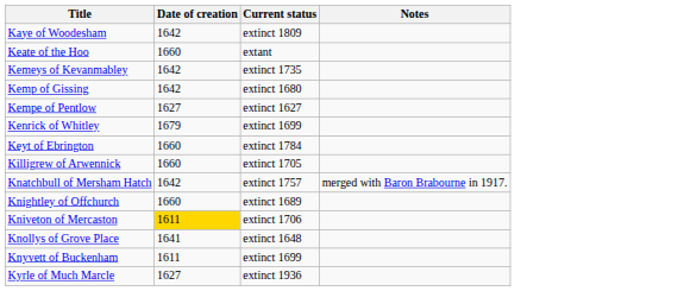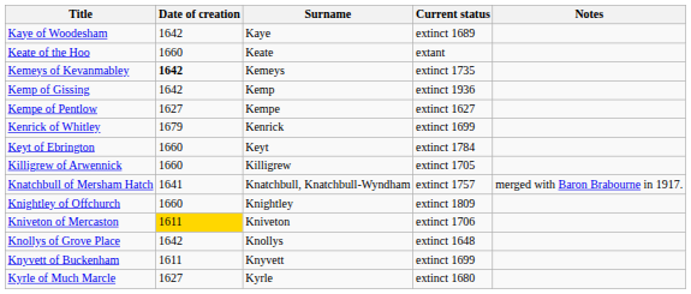+ column: Surname | Kaye | Keate | Kemeys | Kemp | Kempe | Kenrick | Keyt | Killigrew | Knatchbull, Knatchbull-Wyndham | Knightley | Kniveton | Knollys | Knyvett | Kyrle
Kaye of Woodesham | Current status: extinct 1809 -> extinct 1689
Kemeys of Kevanmabley | Date of creation: normal -> bold
Kemp of Gissing | Current status: extinct 1680 -> extinct 1936
Knatchbull of Mersham Hatch | Date of creation: 1642 -> 1641
Knightley of Offchurch | Current status: extinct 1689 -> extinct 1809
Knollys of Grove Place | Date of creation: 1641 -> 1642
Kyrle of Much Marcle | Current status: extinct 1936 -> extinct 1680
